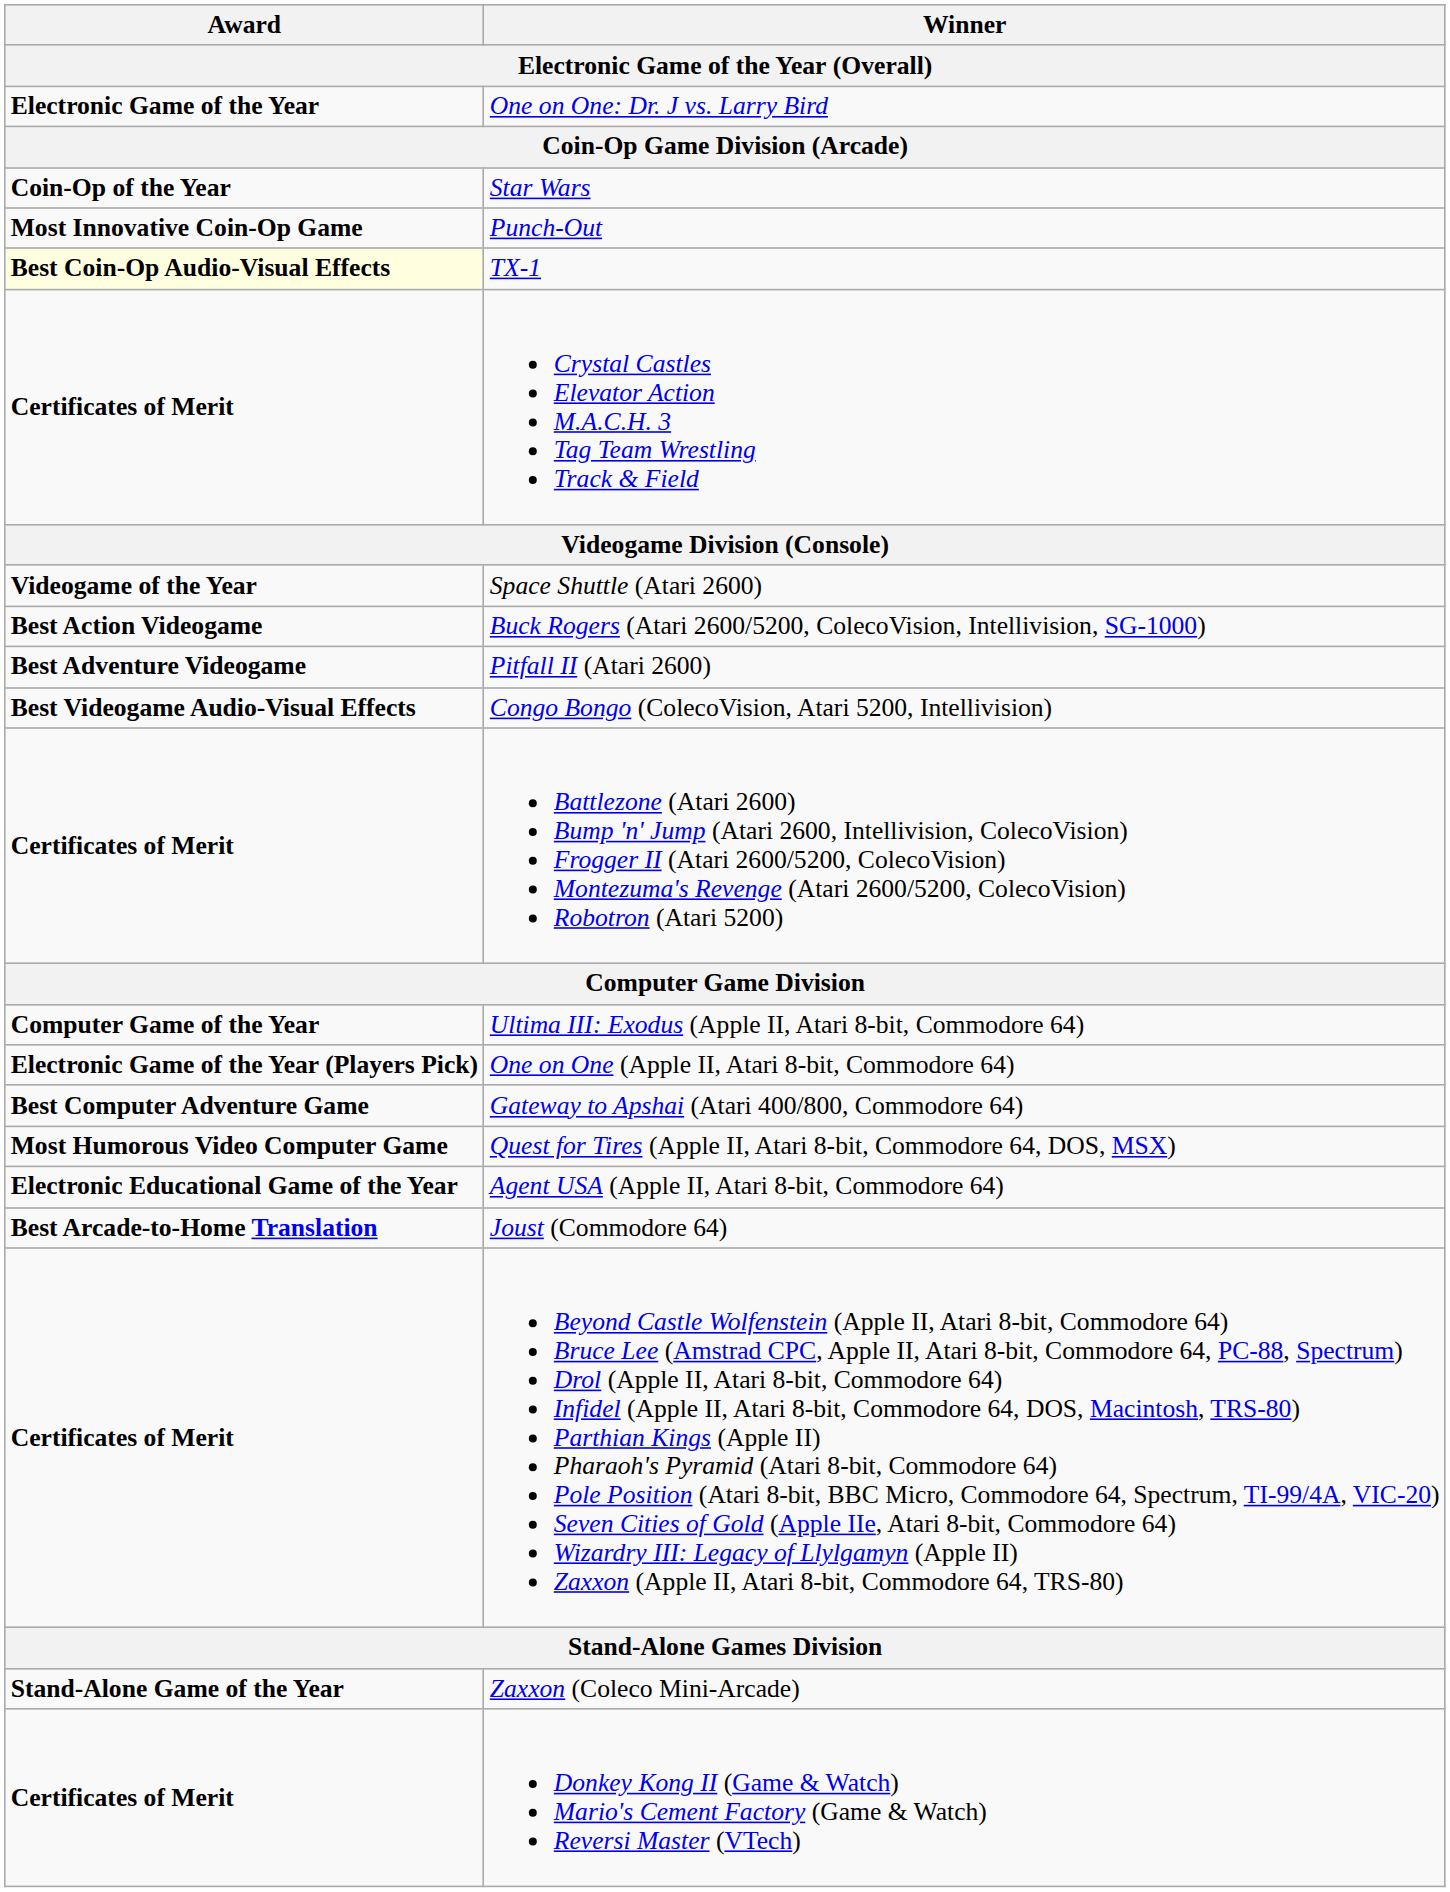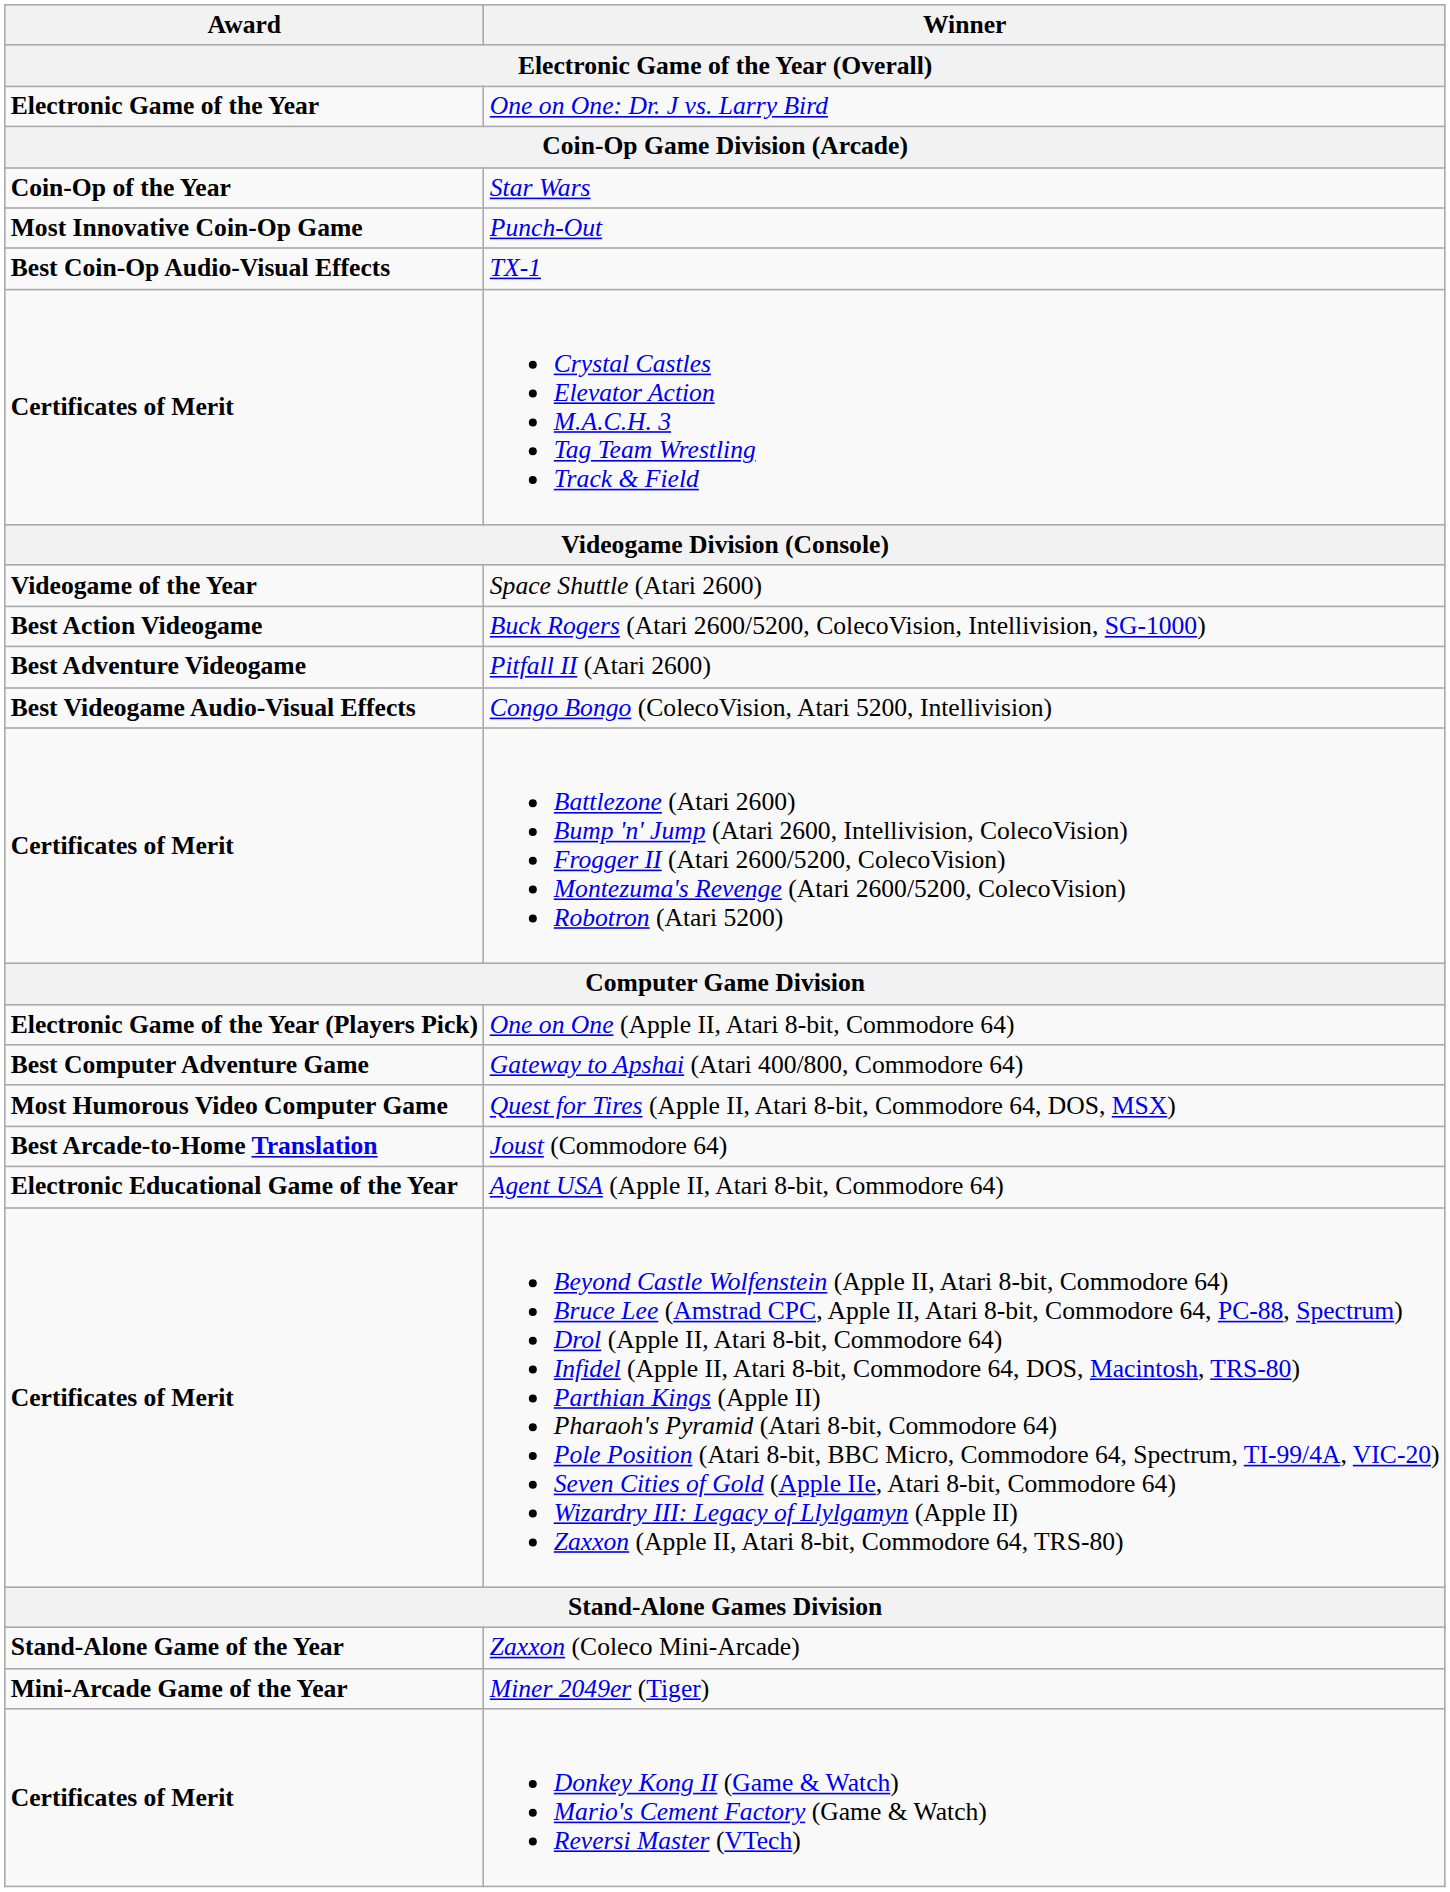TX-1 | Award: lightyellow background -> no background
- row: Computer Game of the Year | Ultima III: Exodus (Apple II, Atari 8-bit, Commodore 64)
rows swapped: Joust (Commodore 64) <-> Agent USA (Apple II, Atari 8-bit, Commodore 64)
+ row: Mini-Arcade Game of the Year | Miner 2049er (Tiger)
